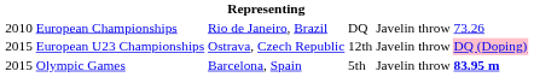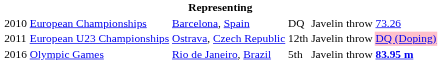European Championships | column 3: Rio de Janeiro, Brazil -> Barcelona, Spain
European U23 Championships | column 1: 2015 -> 2011
Olympic Games | column 1: 2015 -> 2016
Olympic Games | column 3: Barcelona, Spain -> Rio de Janeiro, Brazil
